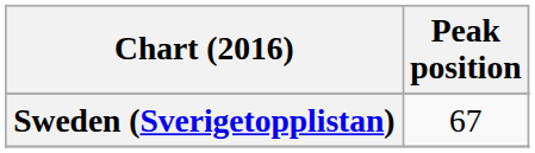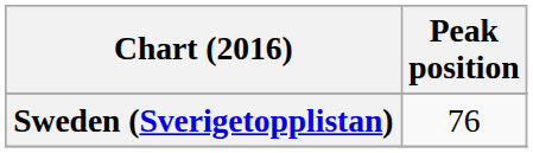Sweden (Sverigetopplistan) | Peak position: 67 -> 76
